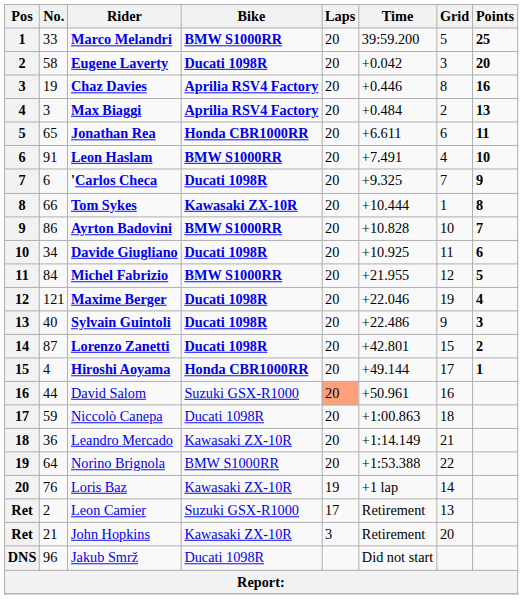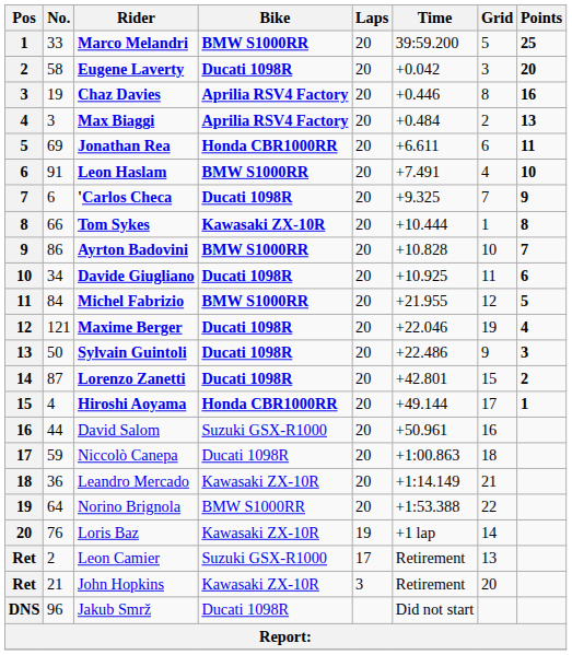Jonathan Rea | No.: 65 -> 69
Sylvain Guintoli | No.: 40 -> 50
David Salom | Laps: lightsalmon background -> no background
